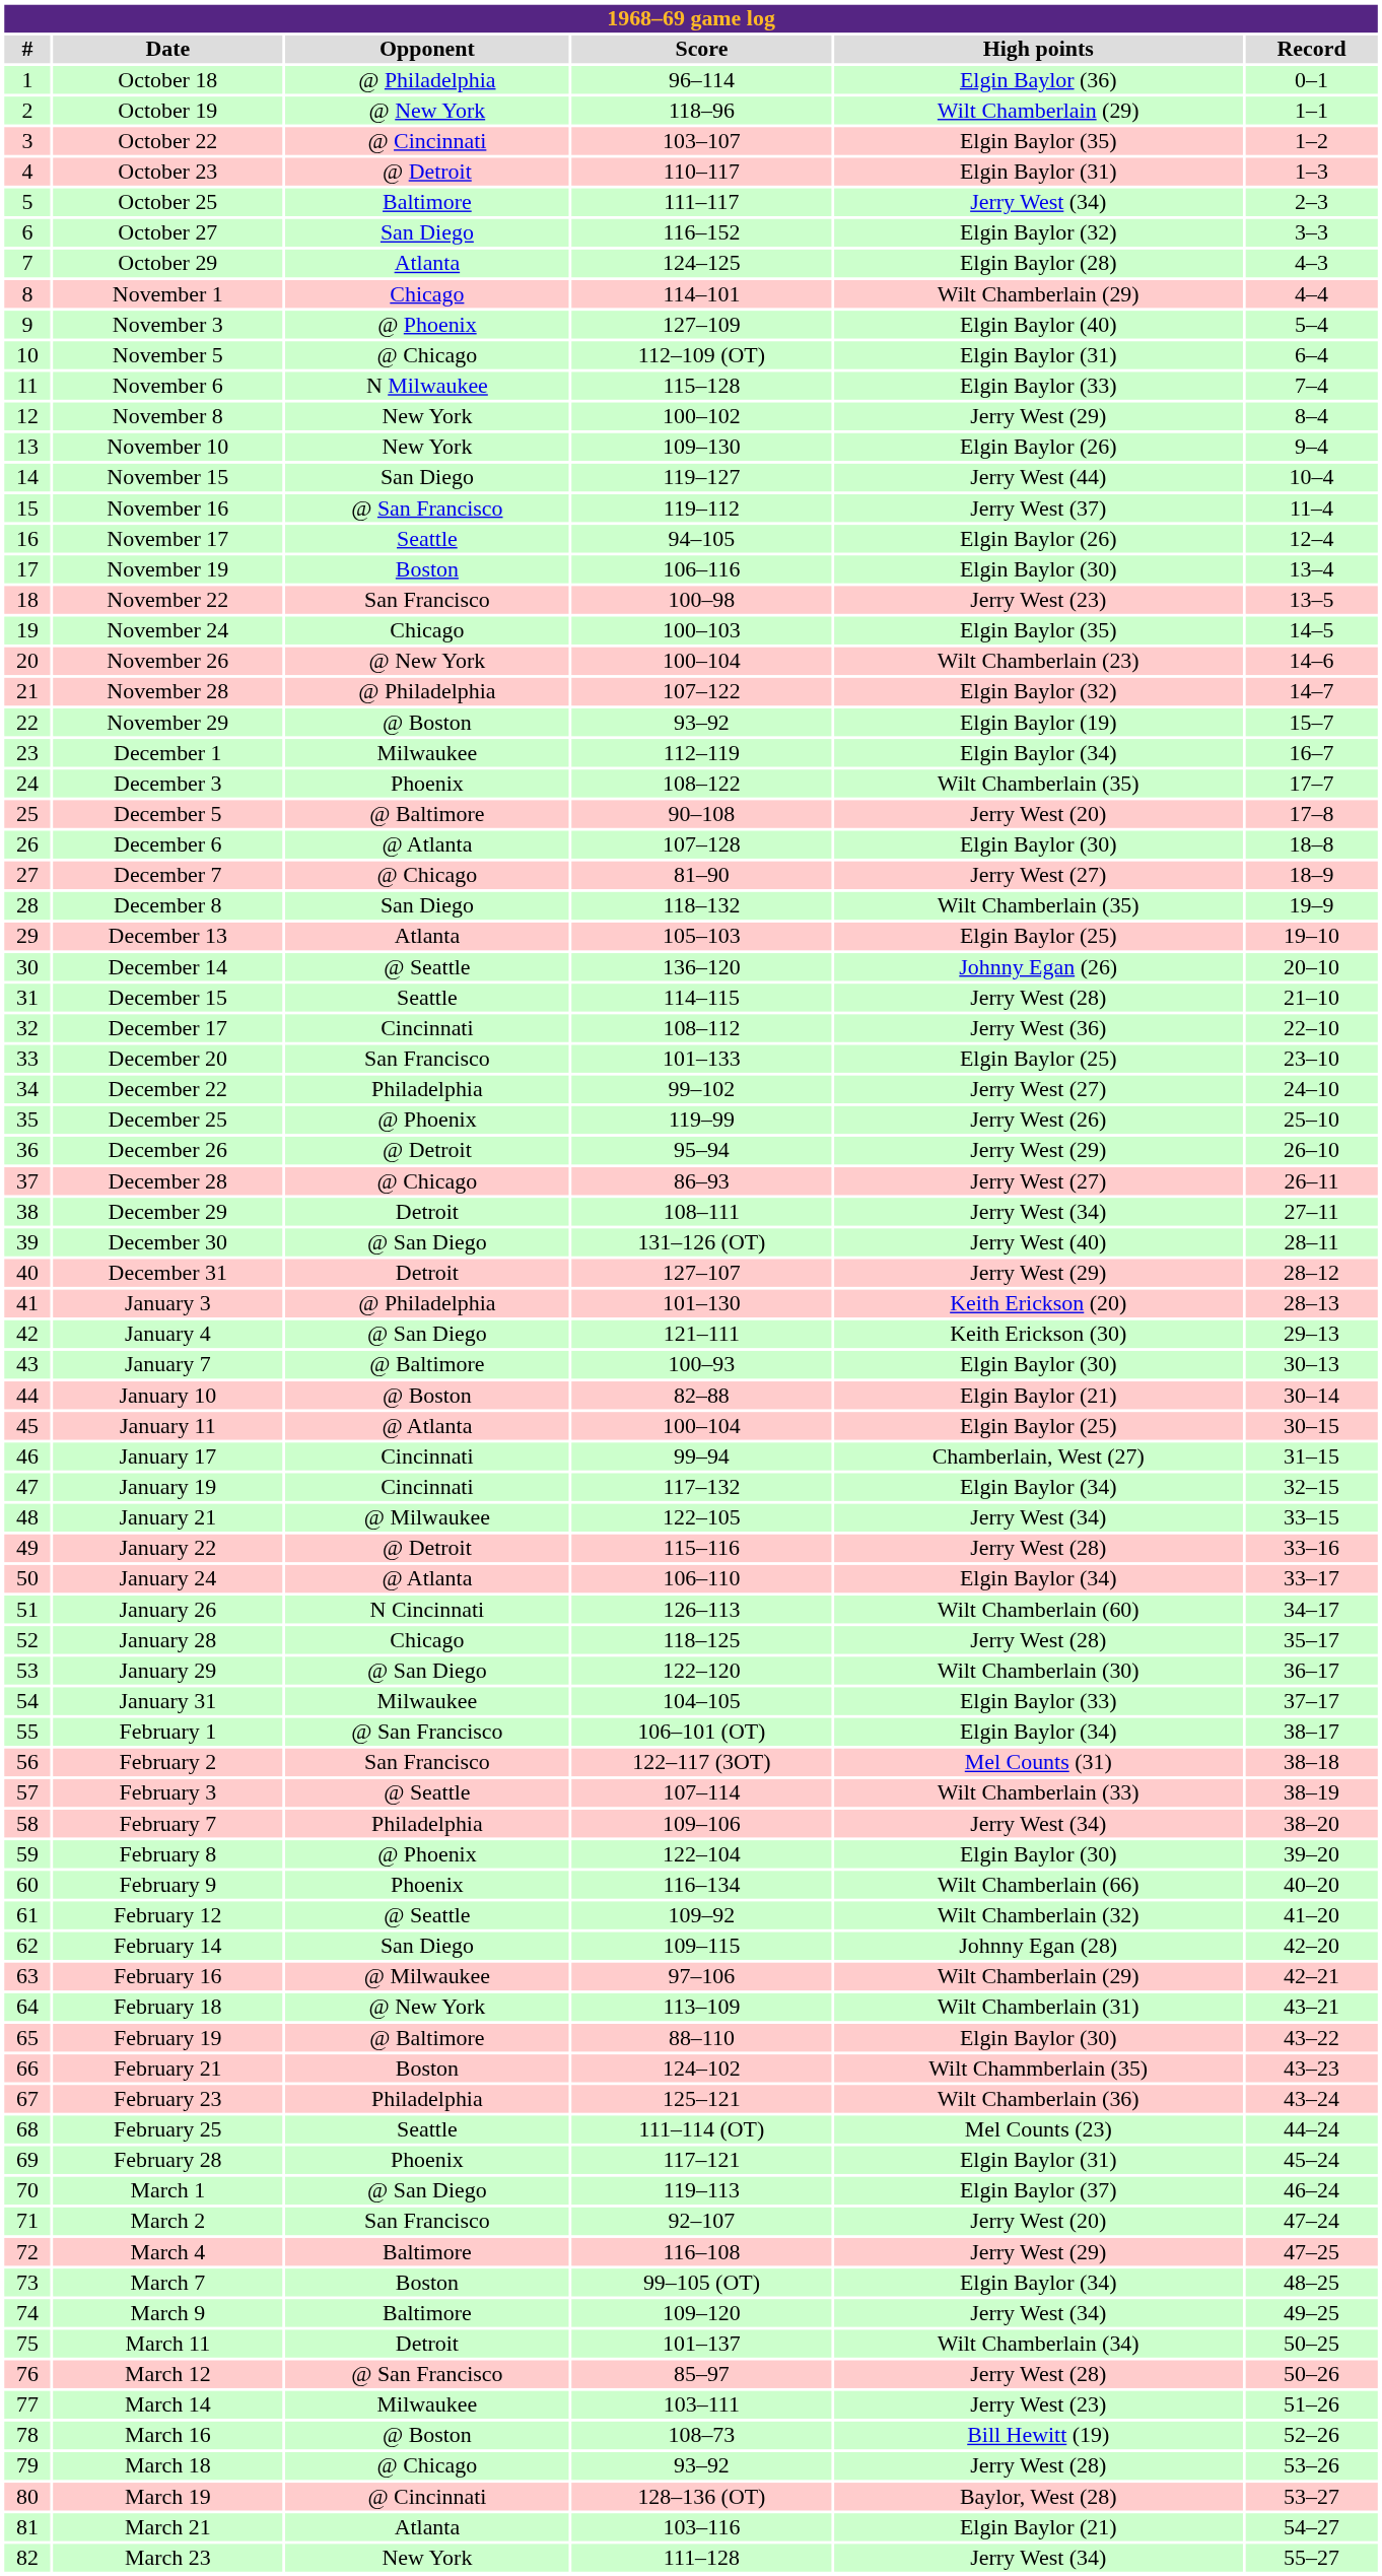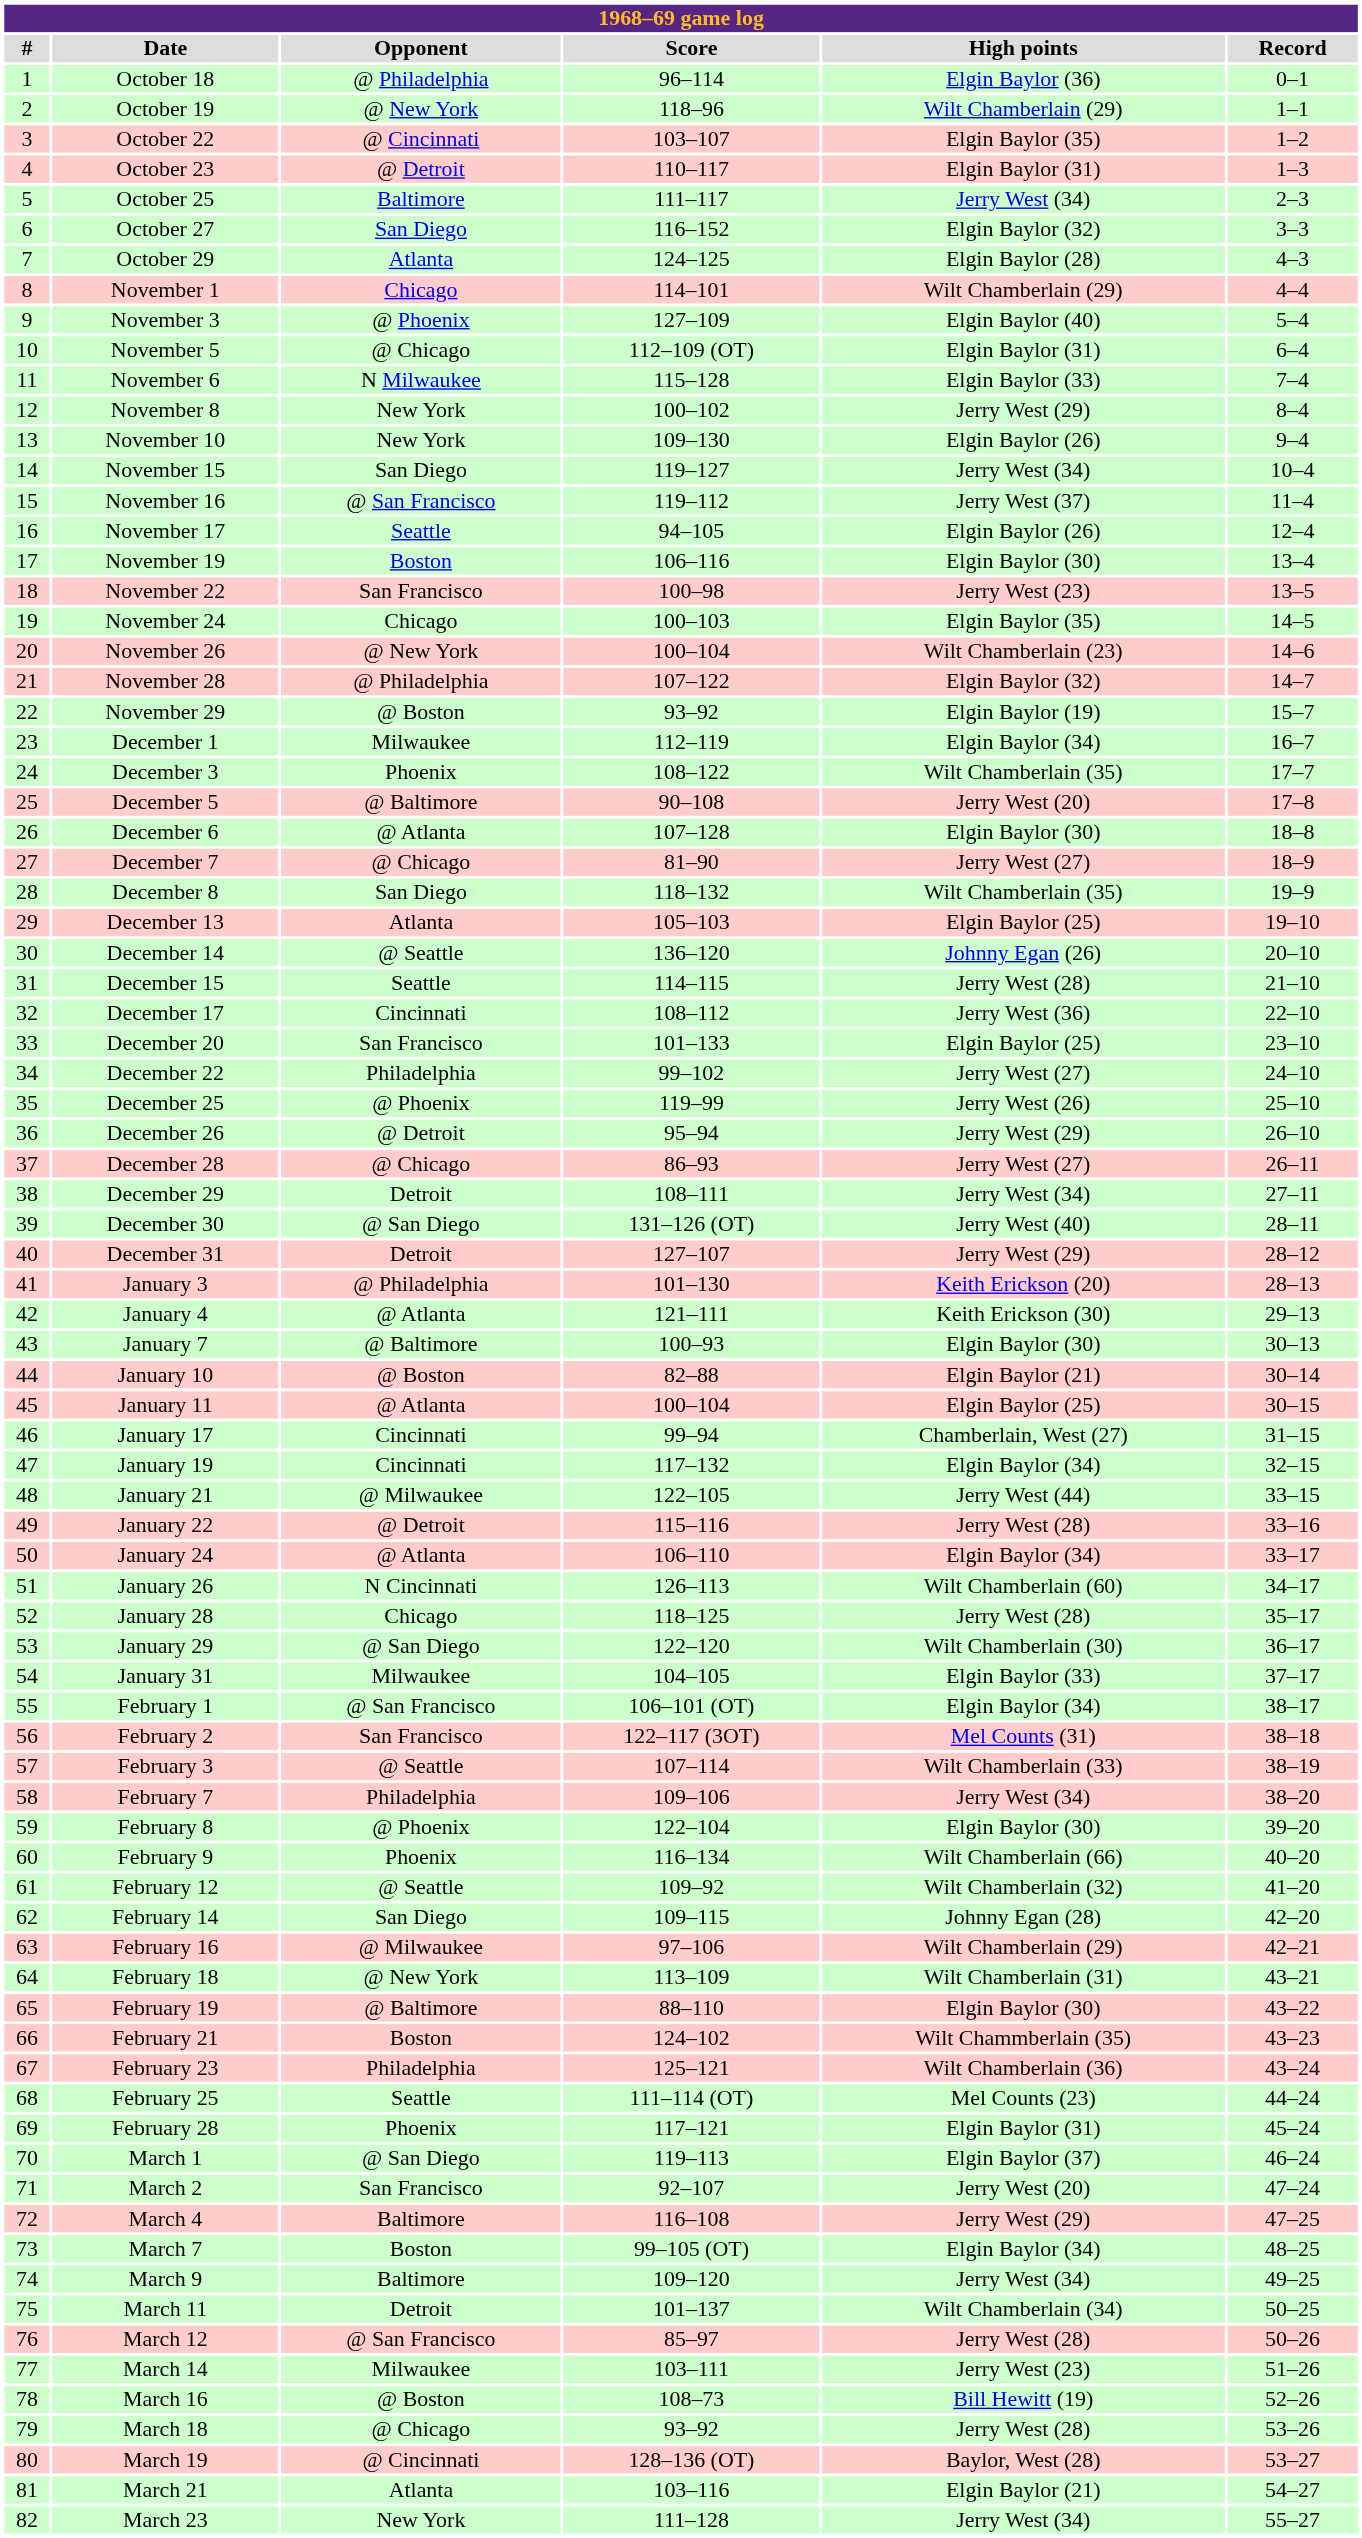November 15 | High points: Jerry West (44) -> Jerry West (34)
January 4 | Opponent: @ San Diego -> @ Atlanta
January 21 | High points: Jerry West (34) -> Jerry West (44)
